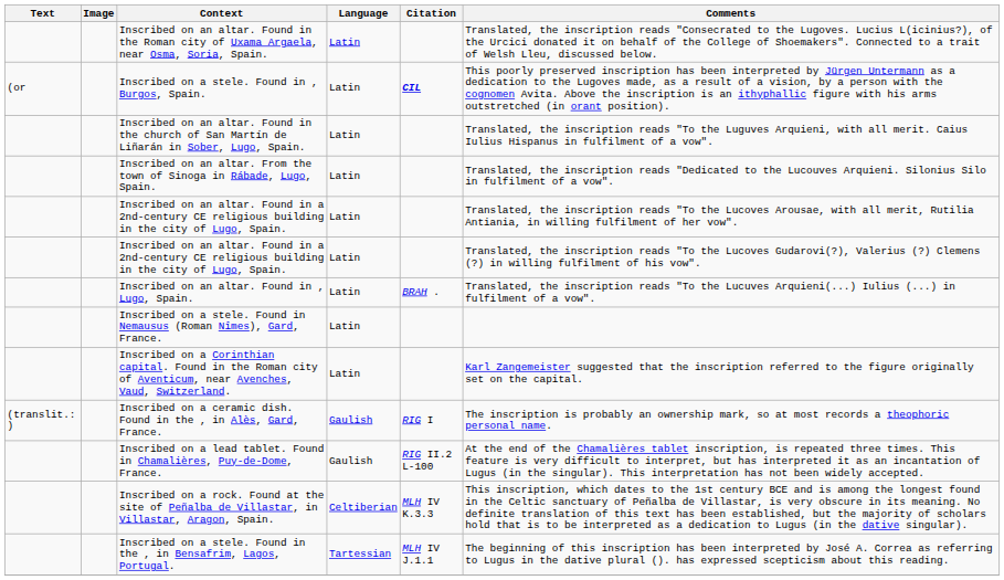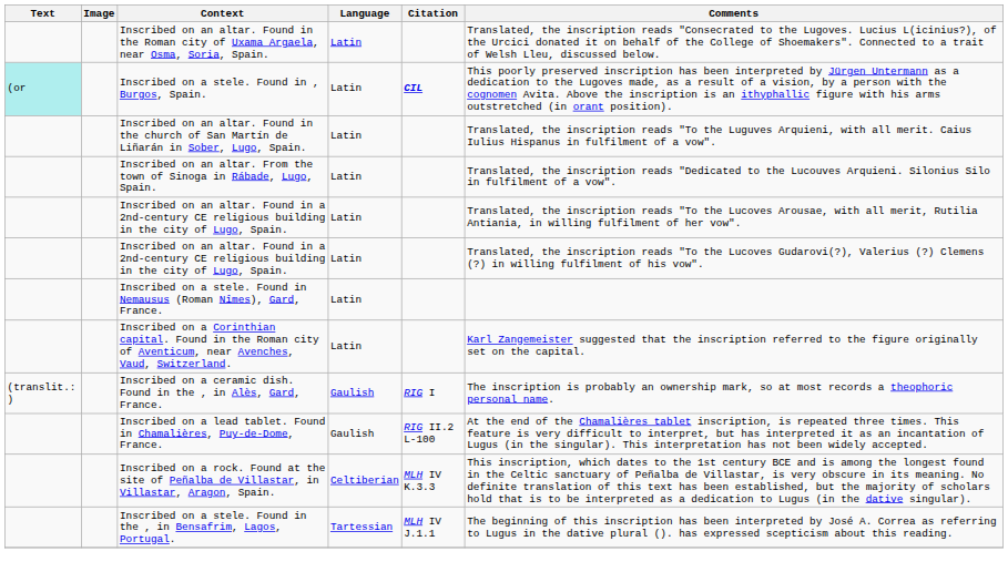Inscribed on a stele. Found in , Burgos, Spain. | Text: no background -> paleturquoise background
- row: Inscribed on an altar. Found in , Lugo, Spain. | Latin | BRAH . | Translated, the inscription reads "To the Lucuves Arquieni(...) Iulius (...) in fulfilment of a vow".
